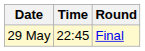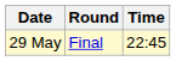columns swapped: Time <-> Round
